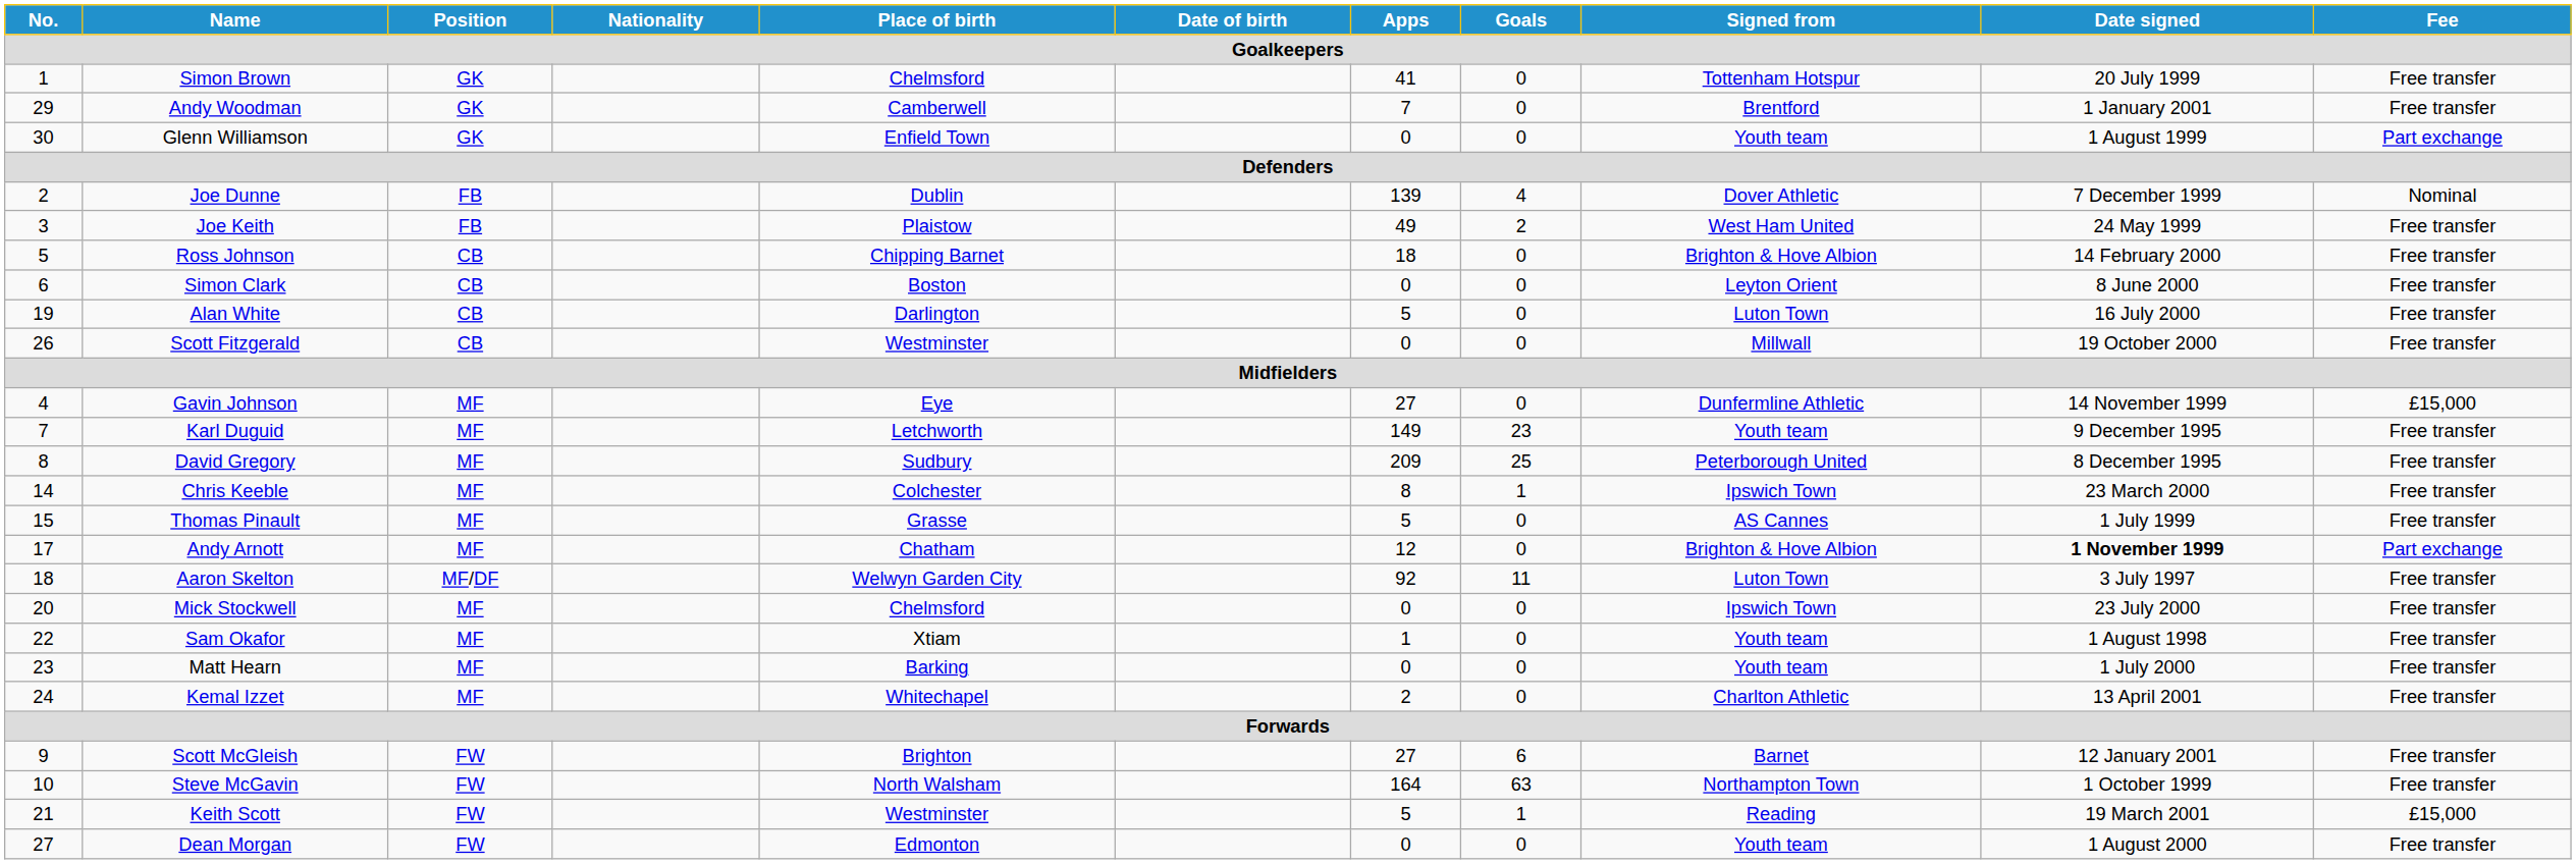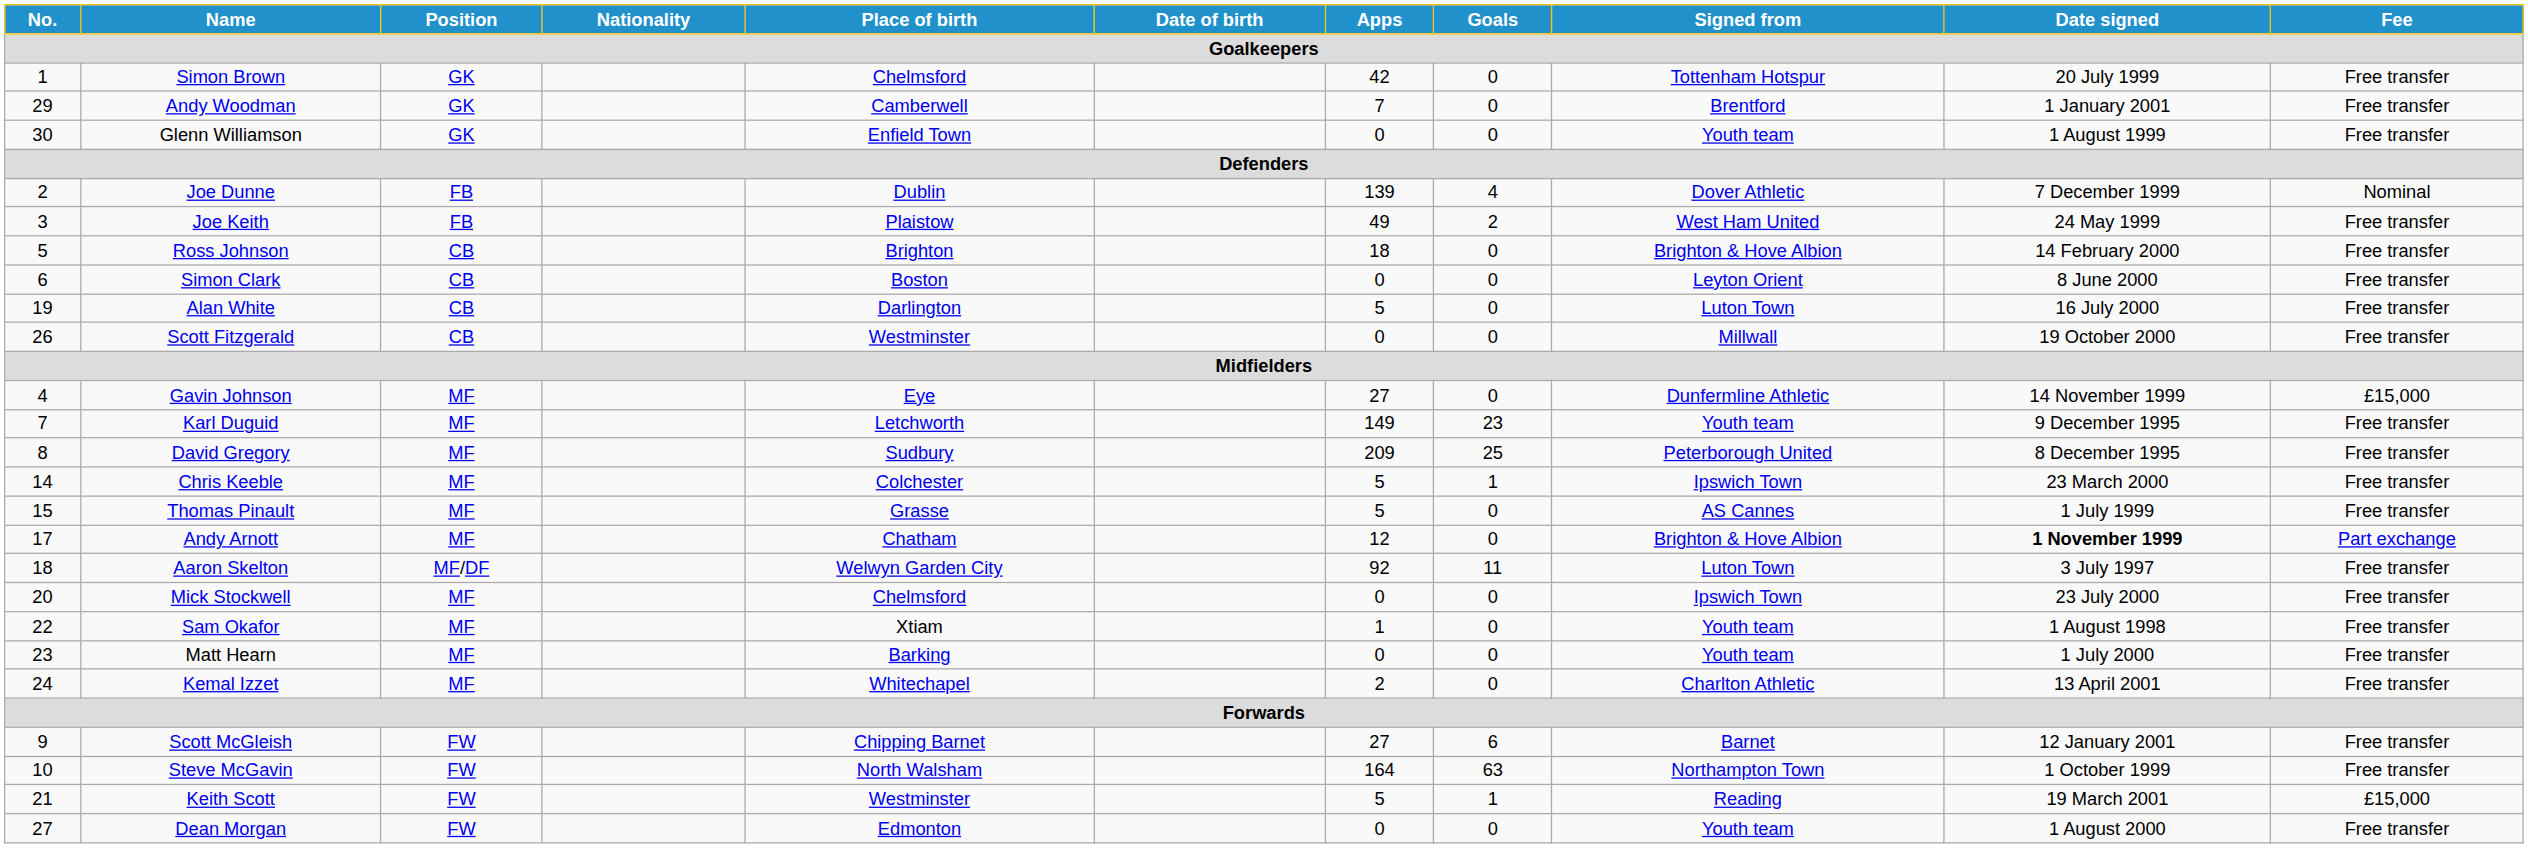Simon Brown | Apps: 41 -> 42
Glenn Williamson | Fee: Part exchange -> Free transfer
Ross Johnson | Place of birth: Chipping Barnet -> Brighton
Chris Keeble | Apps: 8 -> 5
Scott McGleish | Place of birth: Brighton -> Chipping Barnet
